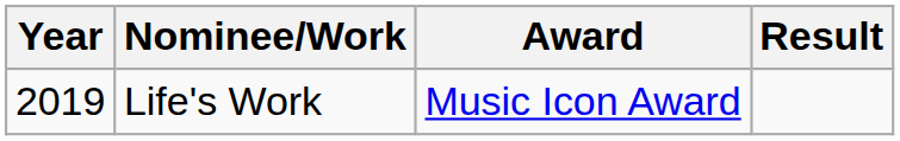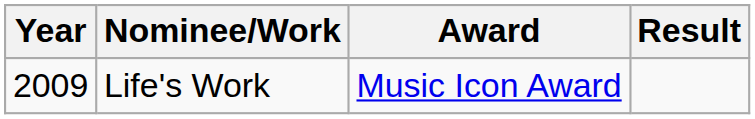Life's Work | Year: 2019 -> 2009
